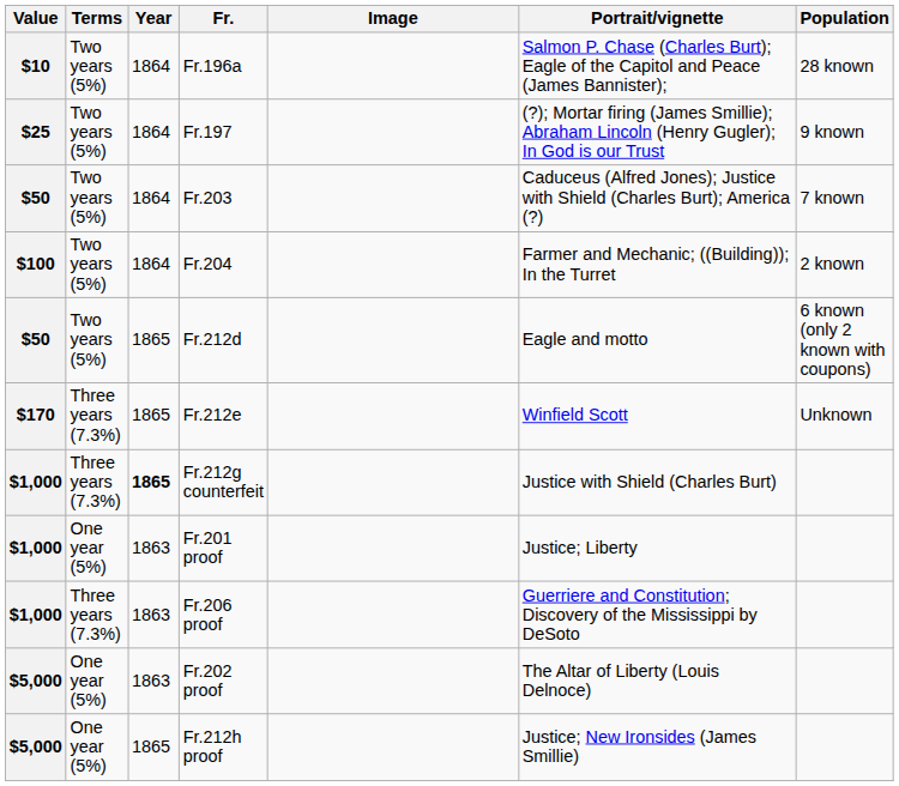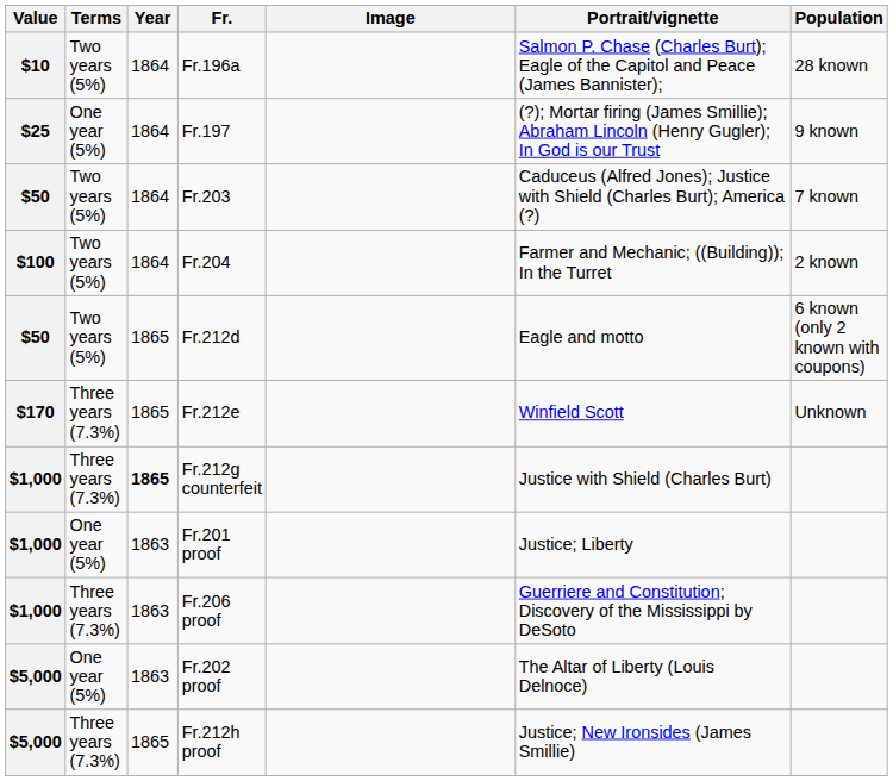Fr.197 | Terms: Two years (5%) -> One year (5%)
Fr.212h proof | Terms: One year (5%) -> Three years (7.3%)
